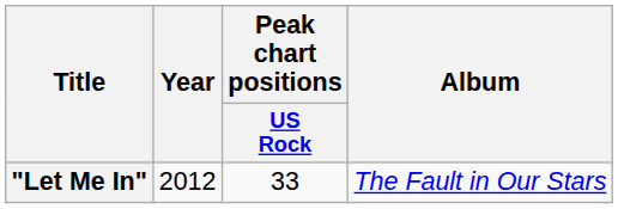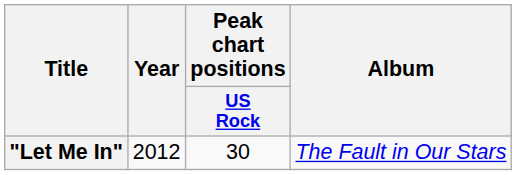"Let Me In" | Peak chart positions / US Rock: 33 -> 30
